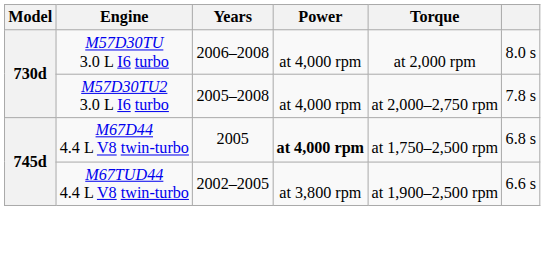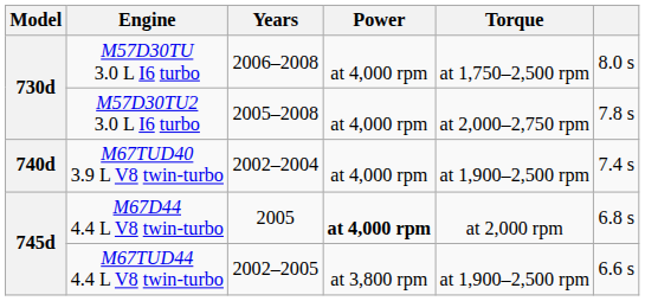M57D30TU 3.0 L I6 turbo | Torque: at 2,000 rpm -> at 1,750–2,500 rpm
+ row: 740d | M67TUD40 3.9 L V8 twin-turbo | 2002–2004 | at 4,000 rpm | at 1,900–2,500 rpm | 7.4 s
M67D44 4.4 L V8 twin-turbo | Torque: at 1,750–2,500 rpm -> at 2,000 rpm
